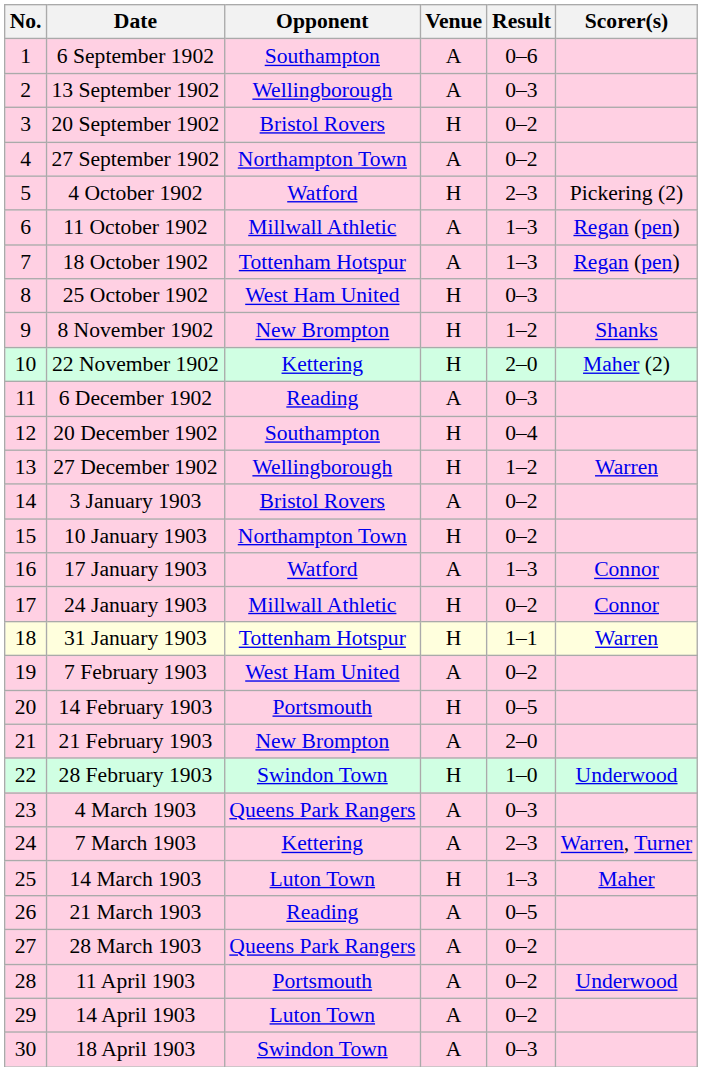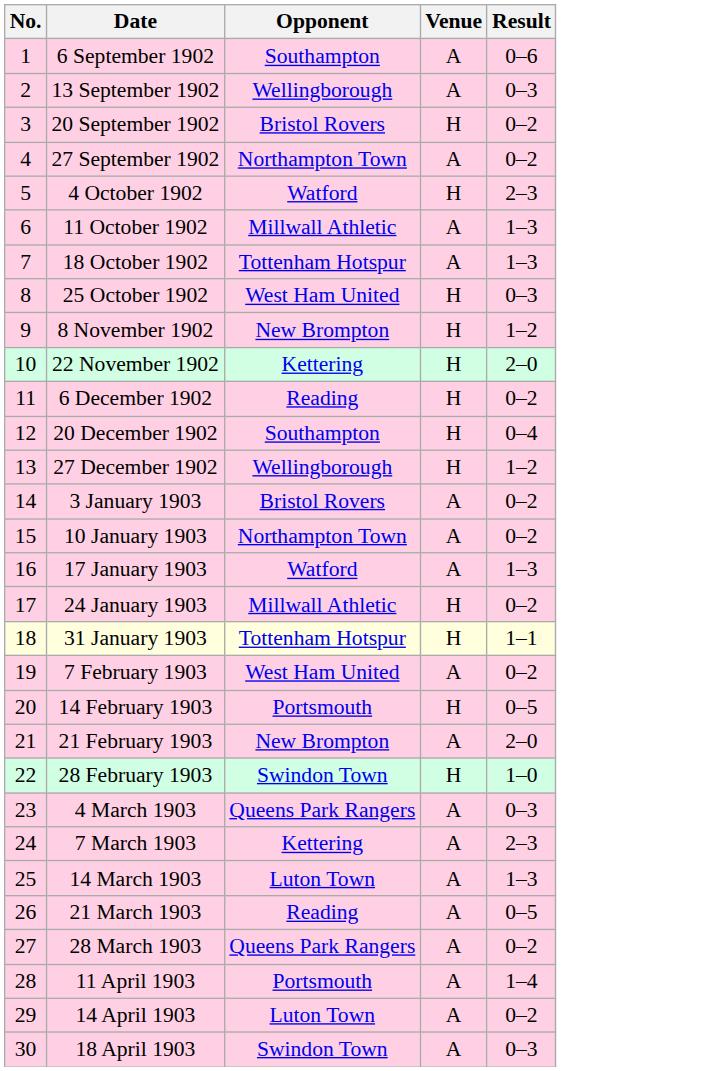- column: Scorer(s) | Pickering (2) | Regan (pen) | Regan (pen) | Shanks | Maher (2) | Warren | Connor | Connor | Warren | Underwood | Warren, Turner | Maher | Underwood
6 December 1902 | Venue: A -> H
6 December 1902 | Result: 0–3 -> 0–2
10 January 1903 | Venue: H -> A
14 March 1903 | Venue: H -> A
11 April 1903 | Result: 0–2 -> 1–4
